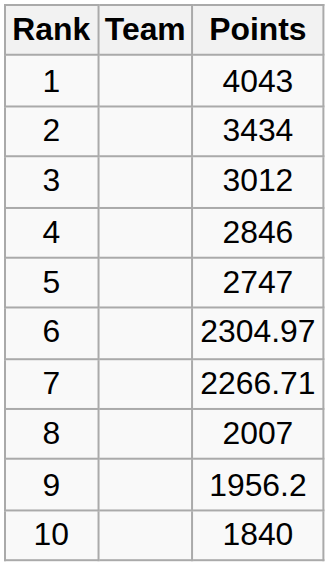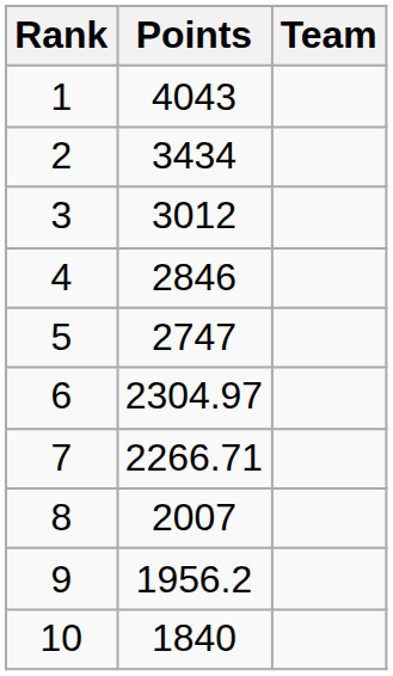columns swapped: Team <-> Points
